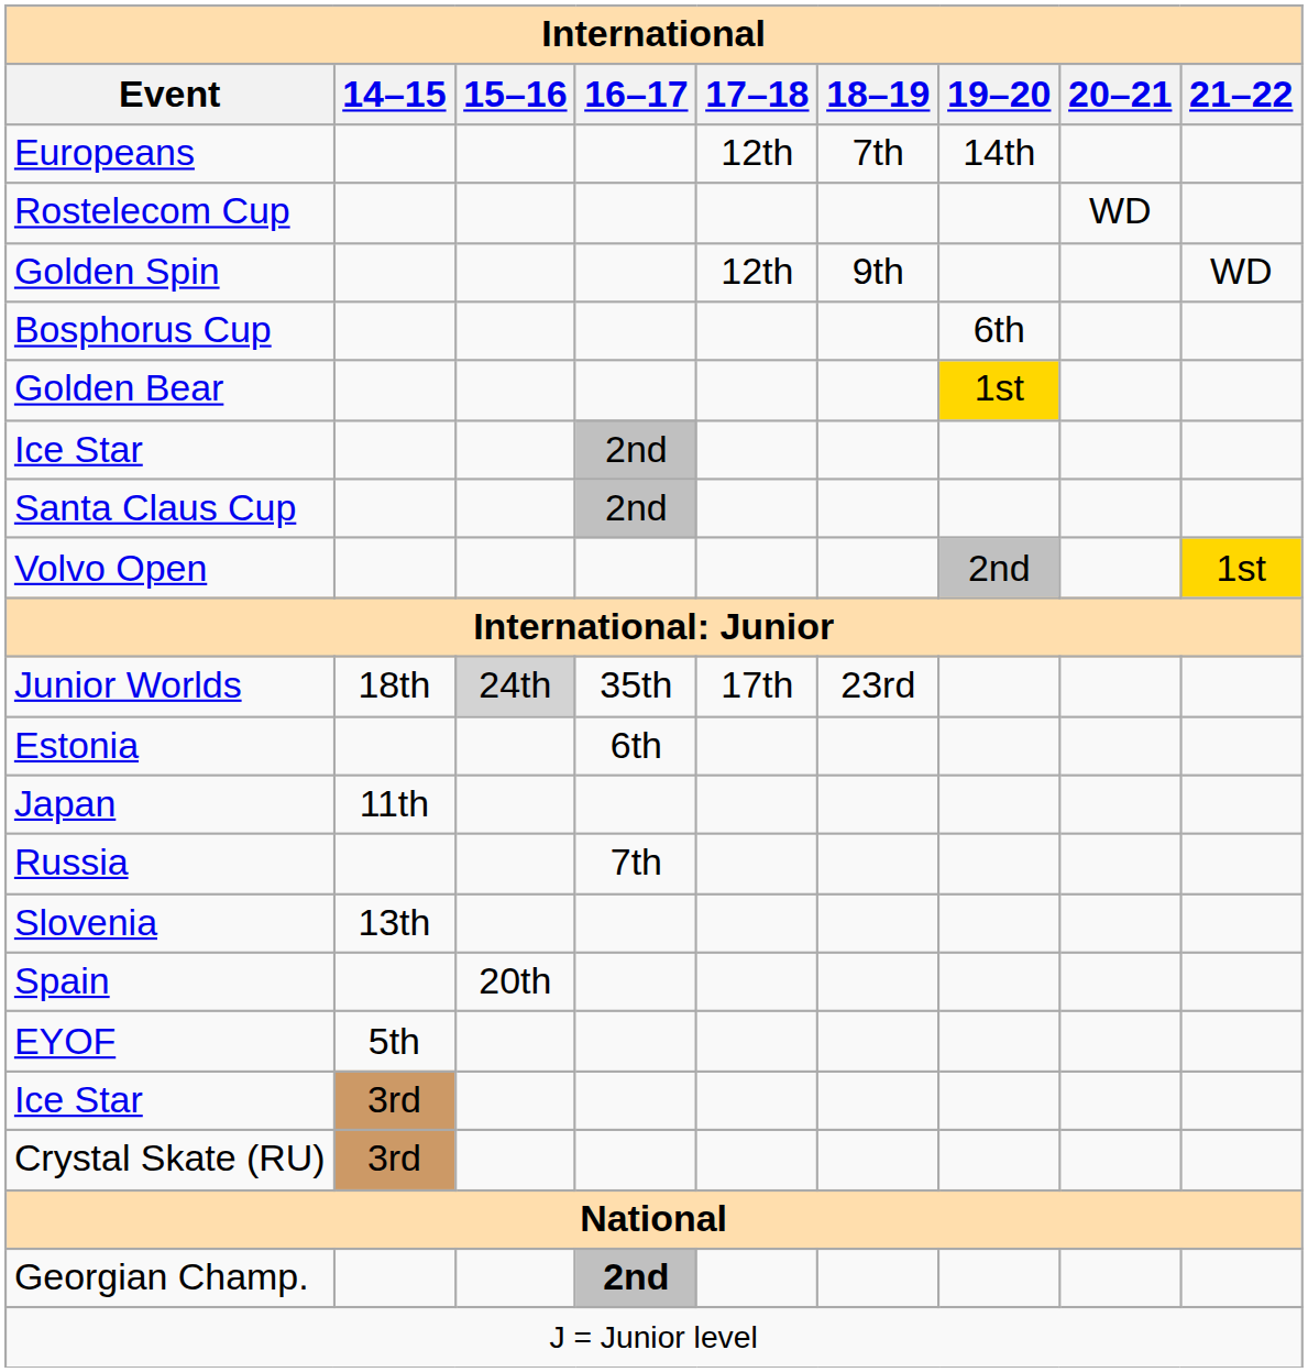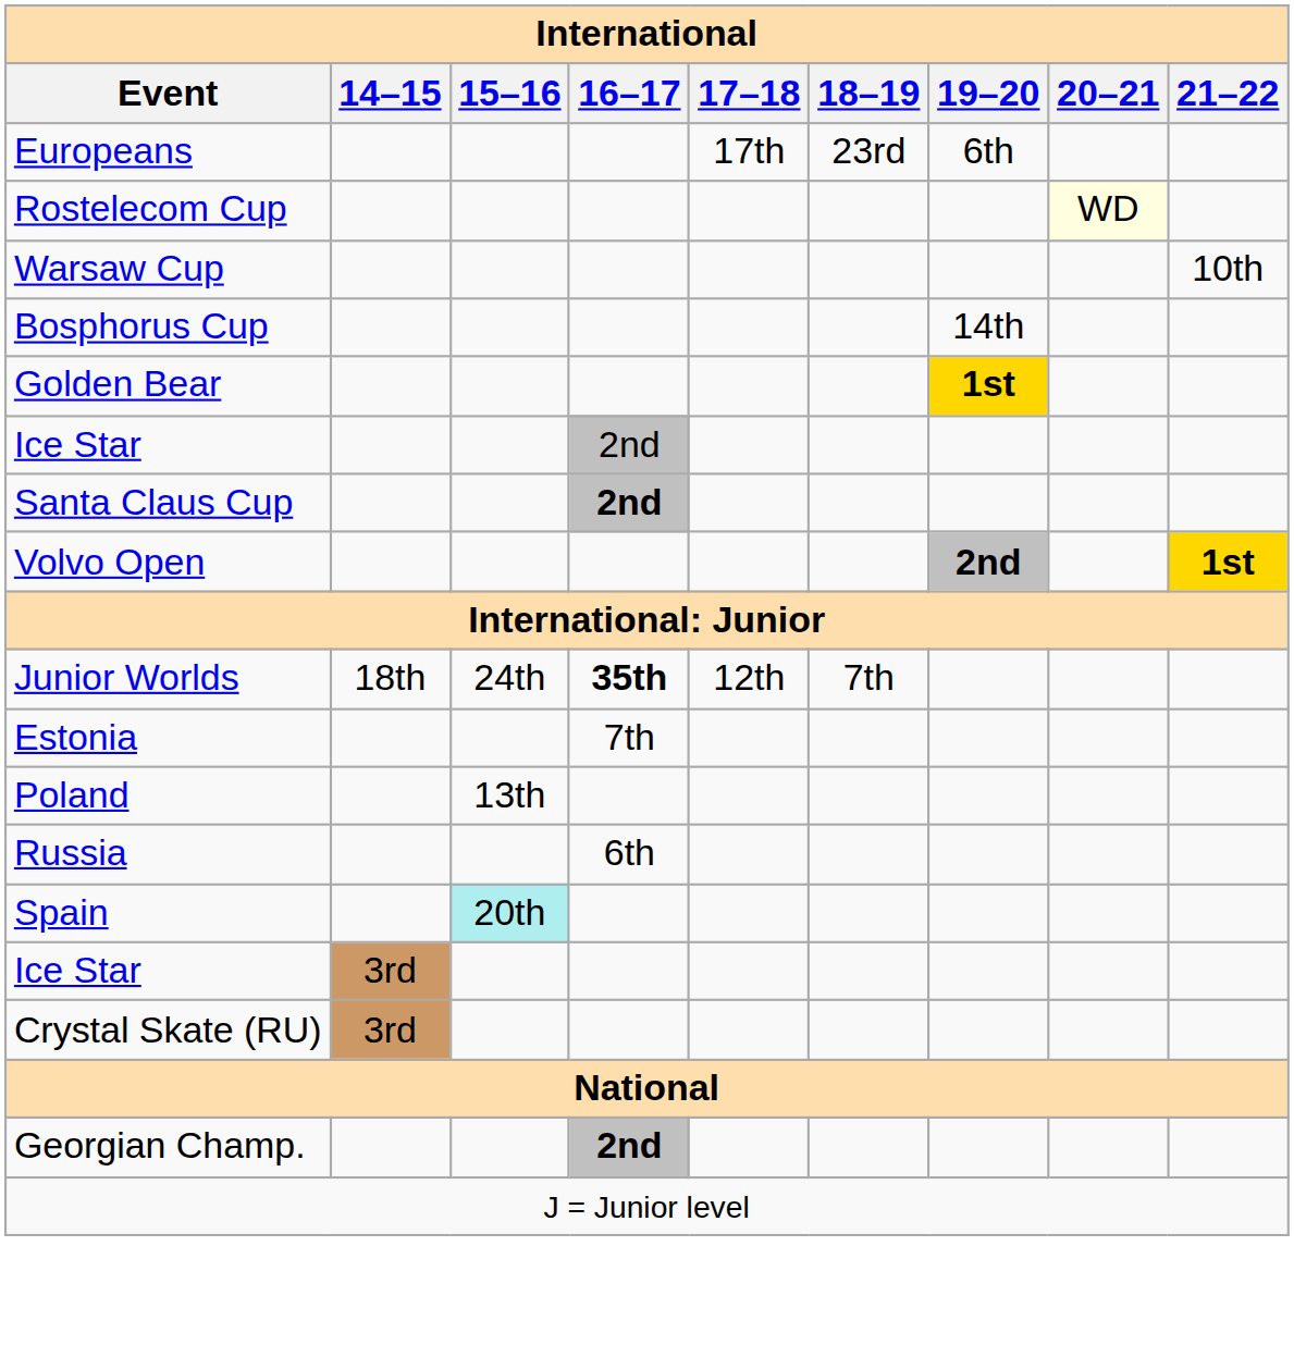Europeans | 17–18: 12th -> 17th
Europeans | 18–19: 7th -> 23rd
Europeans | 19–20: 14th -> 6th
Rostelecom Cup | 20–21: no background -> lightyellow background
- row: Golden Spin | 12th | 9th | WD
+ row: Warsaw Cup | 10th
Bosphorus Cup | 19–20: 6th -> 14th
Golden Bear | 19–20: normal -> bold
Santa Claus Cup | 16–17: normal -> bold
Volvo Open | 19–20: normal -> bold
Volvo Open | 21–22: normal -> bold
Junior Worlds | 15–16: lightgrey background -> no background
Junior Worlds | 16–17: normal -> bold
Junior Worlds | 17–18: 17th -> 12th
Junior Worlds | 18–19: 23rd -> 7th
Estonia | 16–17: 6th -> 7th
- row: Japan | 11th
+ row: Poland | 13th
Russia | 16–17: 7th -> 6th
- row: Slovenia | 13th
Spain | 15–16: no background -> paleturquoise background
- row: EYOF | 5th
